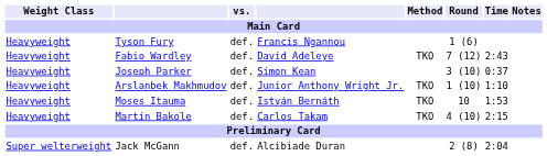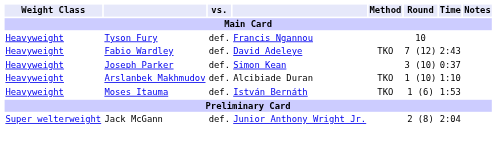Tyson Fury | Round: 1 (6) -> 10
Arslanbek Makhmudov | column 4: Junior Anthony Wright Jr. -> Alcibiade Duran
Moses Itauma | Round: 10 -> 1 (6)
- row: Heavyweight | Martin Bakole | def. | Carlos Takam | TKO | 4 (10) | 2:15
Jack McGann | column 4: Alcibiade Duran -> Junior Anthony Wright Jr.
